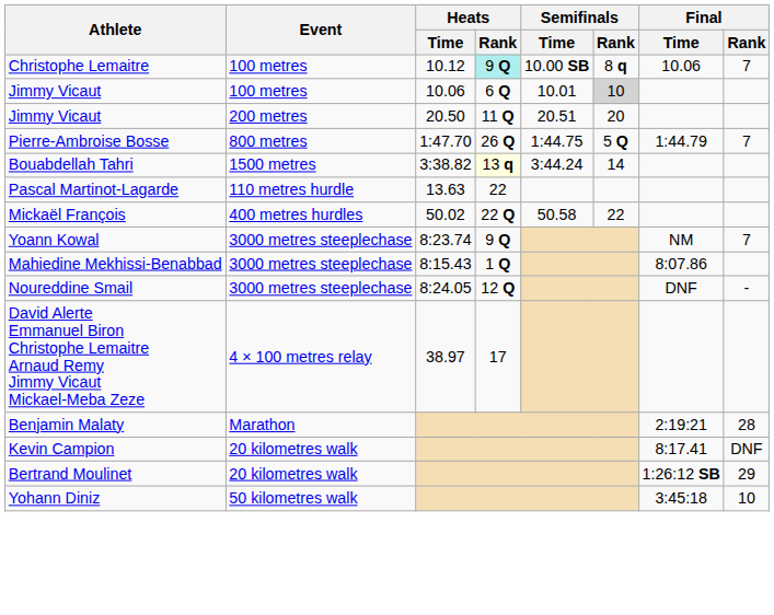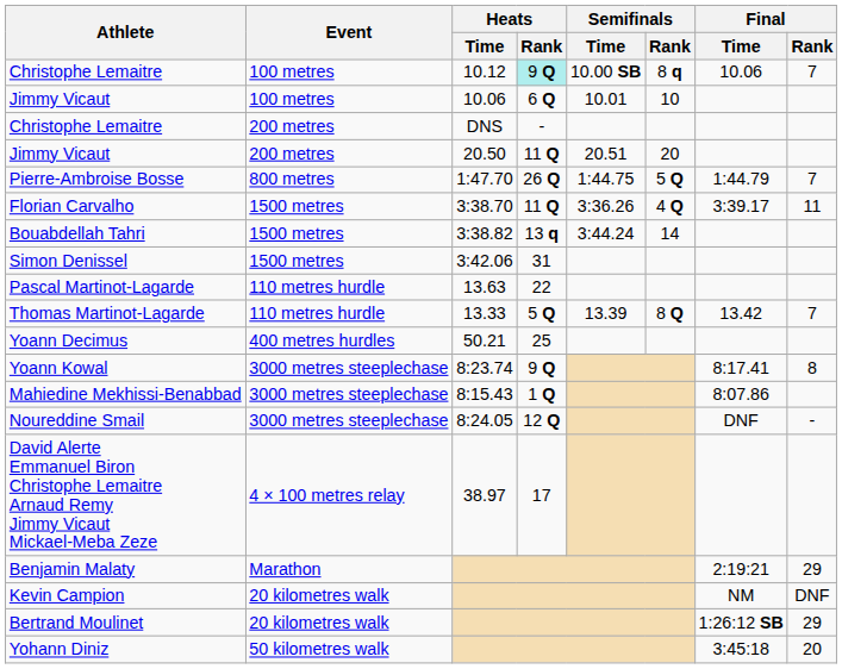Jimmy Vicaut / 10.06 | Semifinals / Rank: lightgrey background -> no background
+ row: Christophe Lemaitre | 200 metres | DNS | -
+ row: Florian Carvalho | 1500 metres | 3:38.70 | 11 Q | 3:36.26 | 4 Q | 3:39.17 | 11
Bouabdellah Tahri | Heats / Rank: lightyellow background -> no background
+ row: Simon Denissel | 1500 metres | 3:42.06 | 31
+ row: Thomas Martinot-Lagarde | 110 metres hurdle | 13.33 | 5 Q | 13.39 | 8 Q | 13.42 | 7
+ row: Yoann Decimus | 400 metres hurdles | 50.21 | 25
- row: Mickaël François | 400 metres hurdles | 50.02 | 22 Q | 50.58 | 22
Yoann Kowal | Final / Time: NM -> 8:17.41
Yoann Kowal | Final / Rank: 7 -> 8
Benjamin Malaty | Final / Rank: 28 -> 29
Kevin Campion | Final / Time: 8:17.41 -> NM
Yohann Diniz | Final / Rank: 10 -> 20
